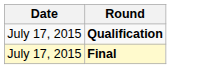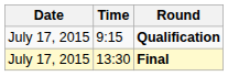+ column: Time | 9:15 | 13:30
